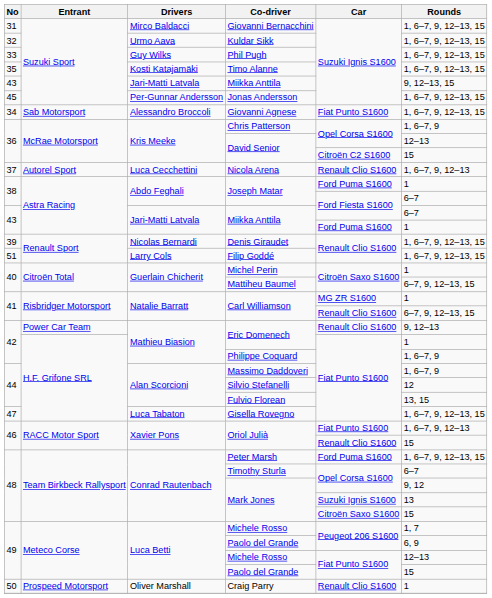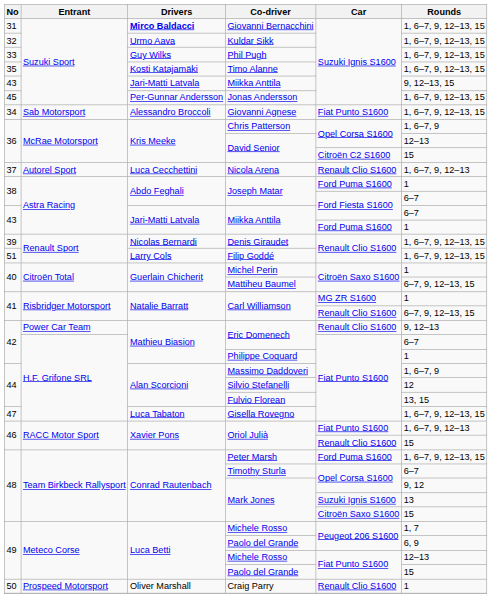Giovanni Bernacchini | Drivers: normal -> bold
H.F. Grifone SRL / Eric Domenech | Rounds: 1 -> 6–7
Philippe Coquard | Rounds: 1, 6–7, 9 -> 1
